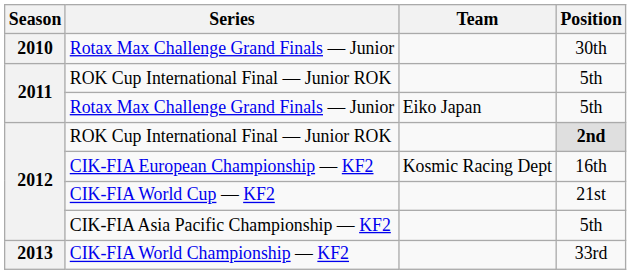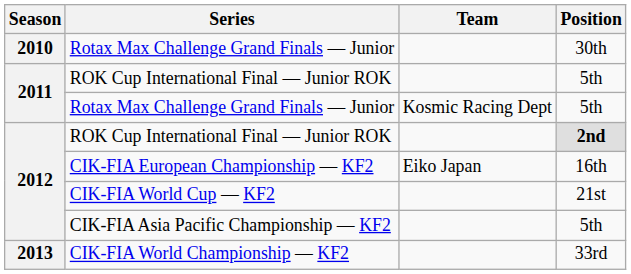Rotax Max Challenge Grand Finals — Junior / 5th | Team: Eiko Japan -> Kosmic Racing Dept
CIK-FIA European Championship — KF2 | Team: Kosmic Racing Dept -> Eiko Japan
